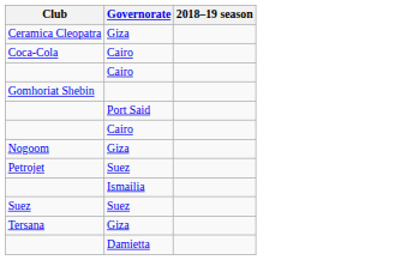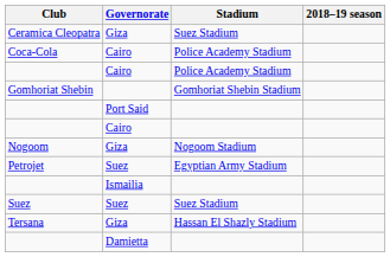+ column: Stadium | Suez Stadium | Police Academy Stadium | Police Academy Stadium | Gomhoriat Shebin Stadium | Nogoom Stadium | Egyptian Army Stadium | Suez Stadium | Hassan El Shazly Stadium
